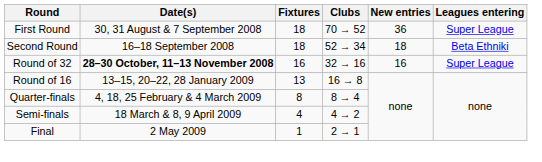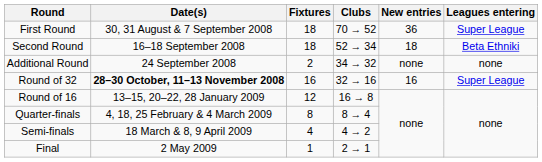+ row: Additional Round | 24 September 2008 | 2 | 34 → 32 | none | none
Round of 16 | Fixtures: 13 -> 12
